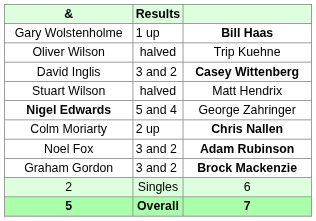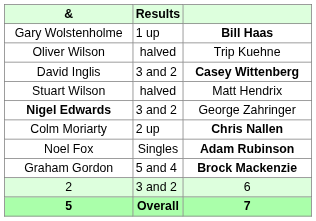Nigel Edwards | Results: 5 and 4 -> 3 and 2
Noel Fox | Results: 3 and 2 -> Singles
Graham Gordon | Results: 3 and 2 -> 5 and 4
2 | Results: Singles -> 3 and 2
